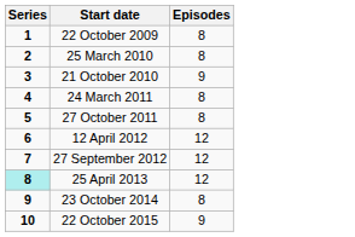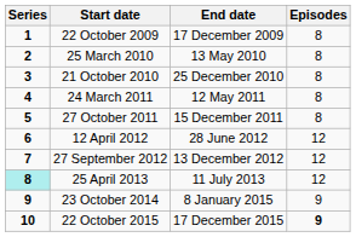+ column: End date | 17 December 2009 | 13 May 2010 | 25 December 2010 | 12 May 2011 | 15 December 2011 | 28 June 2012 | 13 December 2012 | 11 July 2013 | 8 January 2015 | 17 December 2015
21 October 2010 | Episodes: 9 -> 8
23 October 2014 | Episodes: 8 -> 9
22 October 2015 | Episodes: normal -> bold
